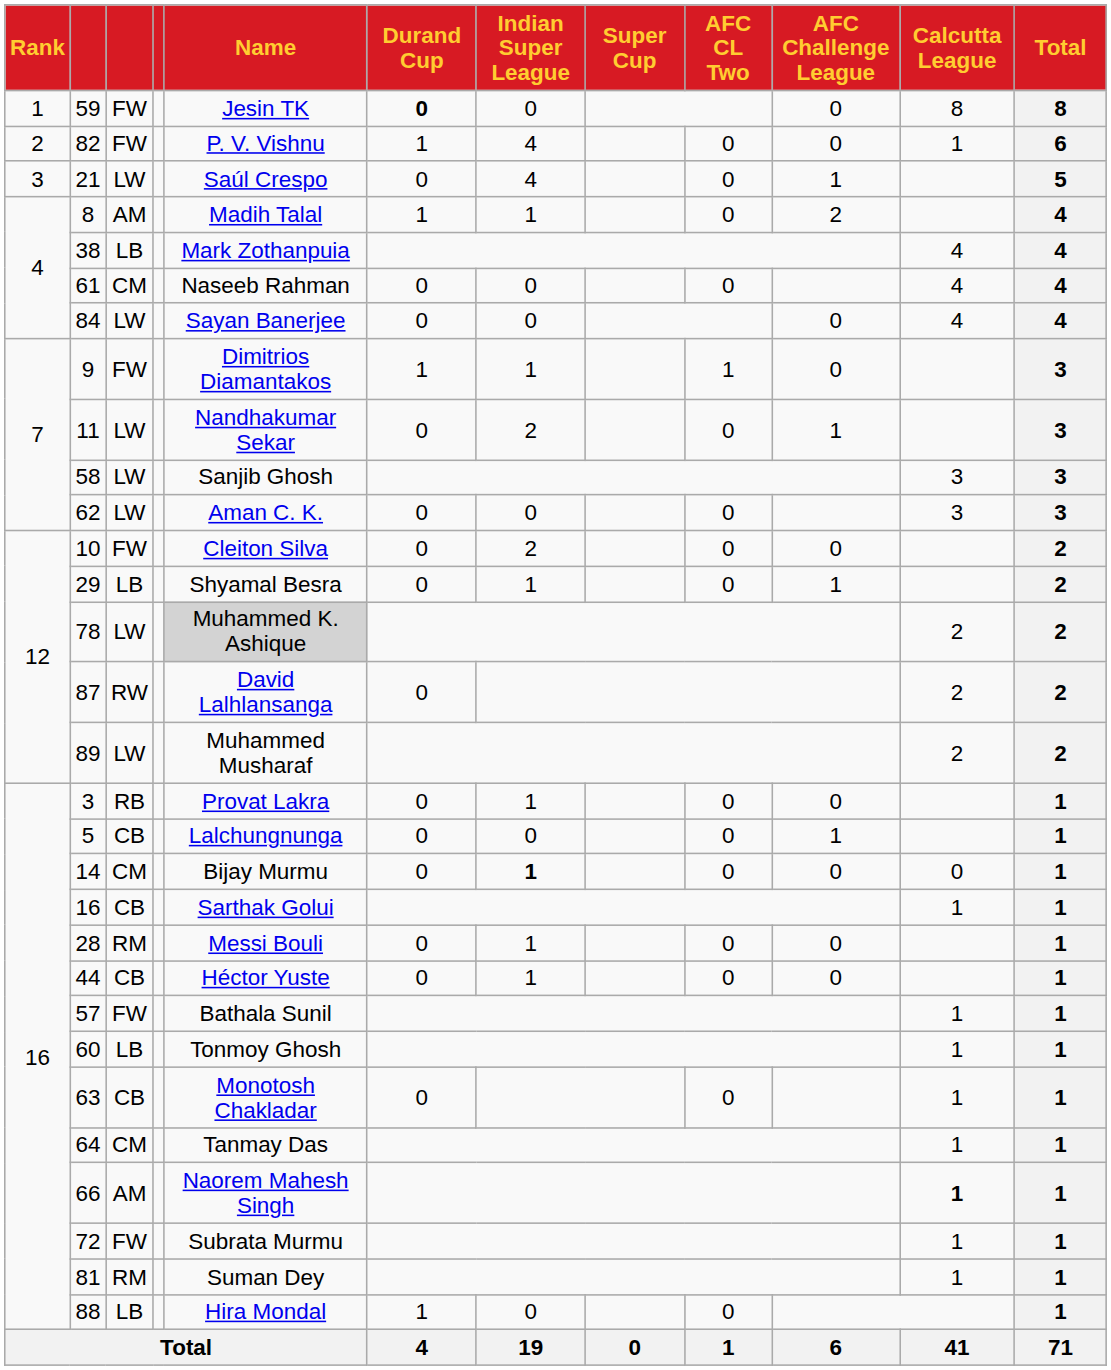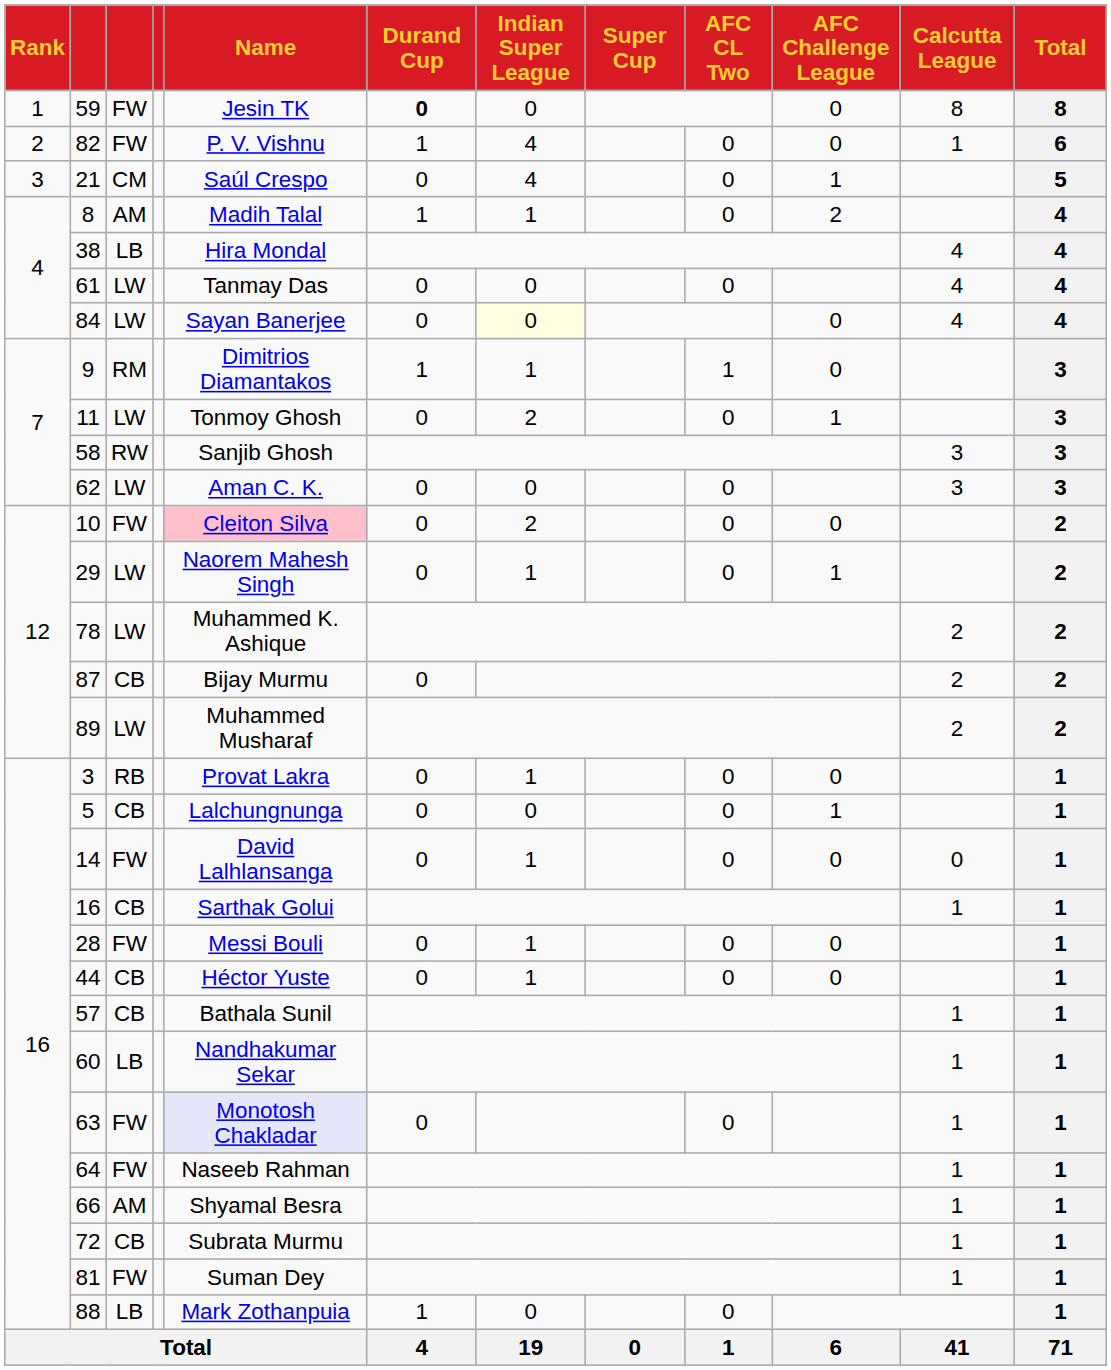21 | column 3: LW -> CM
38 | Name: Mark Zothanpuia -> Hira Mondal
61 | column 3: CM -> LW
61 | Name: Naseeb Rahman -> Tanmay Das
84 | Indian Super League: no background -> lightyellow background
9 | column 3: FW -> RM
11 | Name: Nandhakumar Sekar -> Tonmoy Ghosh
58 | column 3: LW -> RW
10 | Name: no background -> pink background
29 | column 3: LB -> LW
29 | Name: Shyamal Besra -> Naorem Mahesh Singh
78 | Name: lightgrey background -> no background
87 | column 3: RW -> CB
87 | Name: David Lalhlansanga -> Bijay Murmu
14 | column 3: CM -> FW
14 | Name: Bijay Murmu -> David Lalhlansanga
14 | Indian Super League: bold -> normal
28 | column 3: RM -> FW
57 | column 3: FW -> CB
60 | Name: Tonmoy Ghosh -> Nandhakumar Sekar
63 | column 3: CB -> FW
63 | Name: no background -> lavender background
64 | column 3: CM -> FW
64 | Name: Tanmay Das -> Naseeb Rahman
66 | Name: Naorem Mahesh Singh -> Shyamal Besra
66 | Calcutta League: bold -> normal
72 | column 3: FW -> CB
81 | column 3: RM -> FW
88 | Name: Hira Mondal -> Mark Zothanpuia
